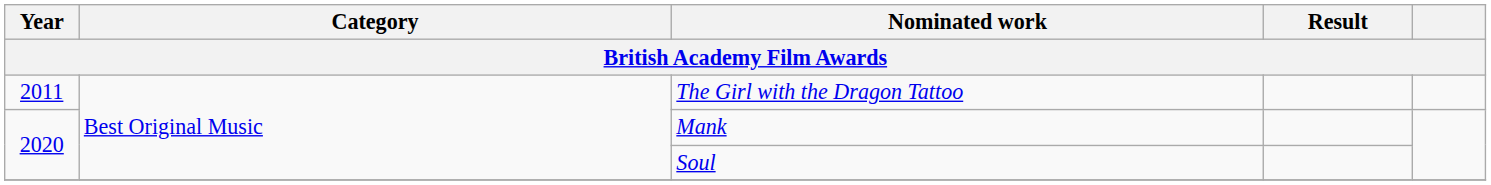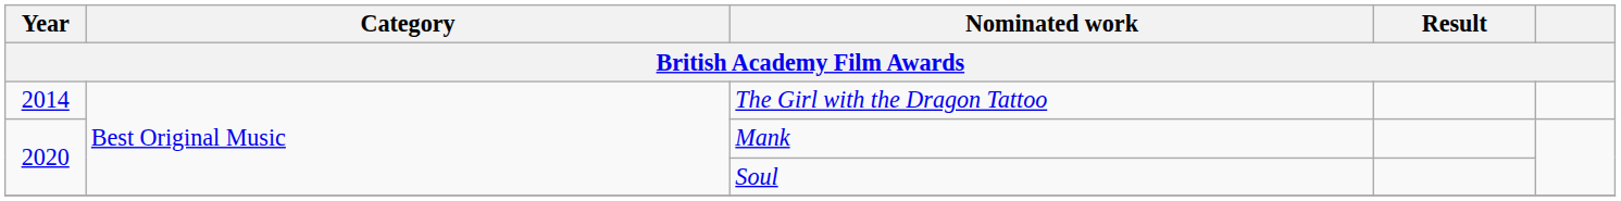The Girl with the Dragon Tattoo | Year: 2011 -> 2014
